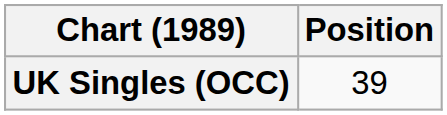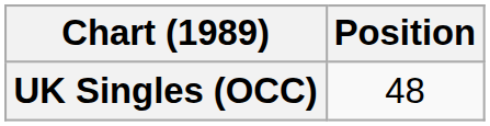UK Singles (OCC) | Position: 39 -> 48
